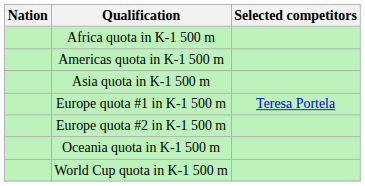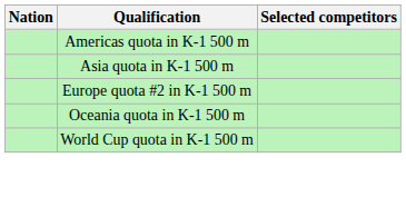- row: Africa quota in K-1 500 m
- row: Europe quota #1 in K-1 500 m | Teresa Portela
